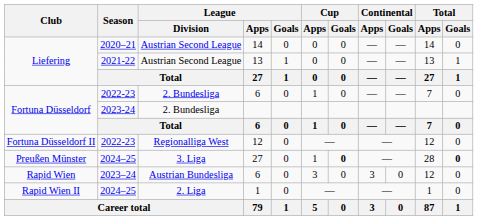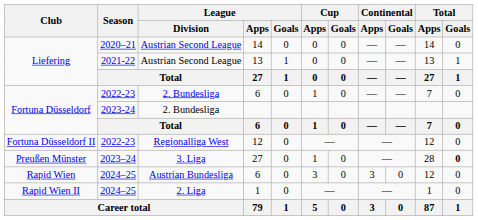Preußen Münster / 27 | Season: 2024–25 -> 2023–24
Preußen Münster / 27 | Cup / Goals: bold -> normal
Rapid Wien / 6 | Season: 2023–24 -> 2024–25
